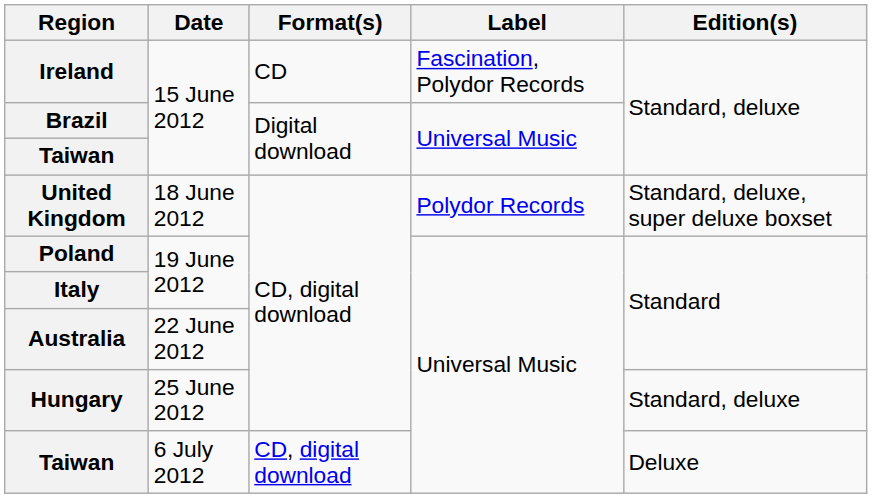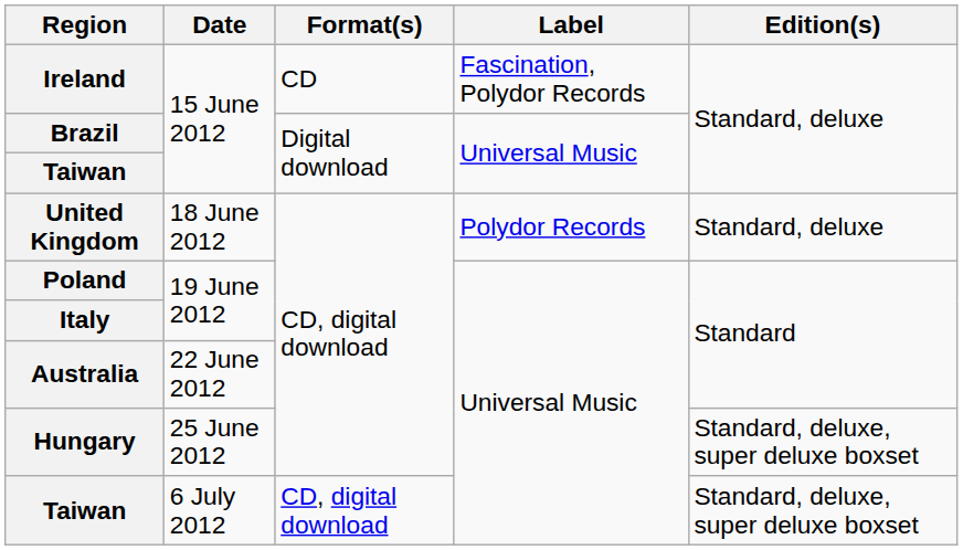United Kingdom | Edition(s): Standard, deluxe, super deluxe boxset -> Standard, deluxe
Hungary | Edition(s): Standard, deluxe -> Standard, deluxe, super deluxe boxset
Taiwan / 6 July 2012 | Edition(s): Deluxe -> Standard, deluxe, super deluxe boxset
